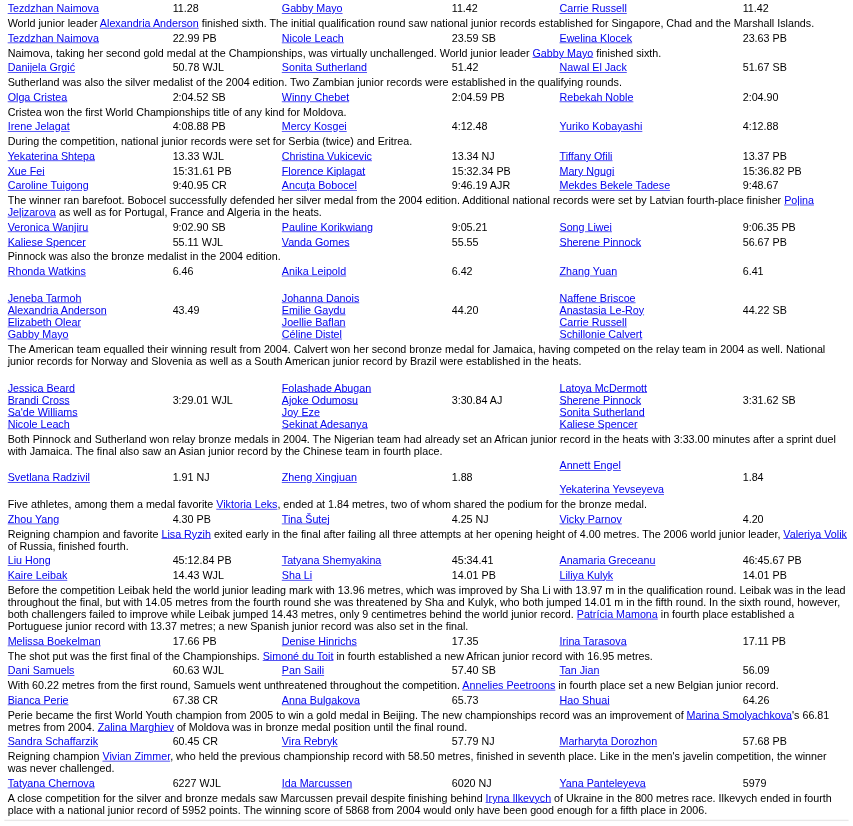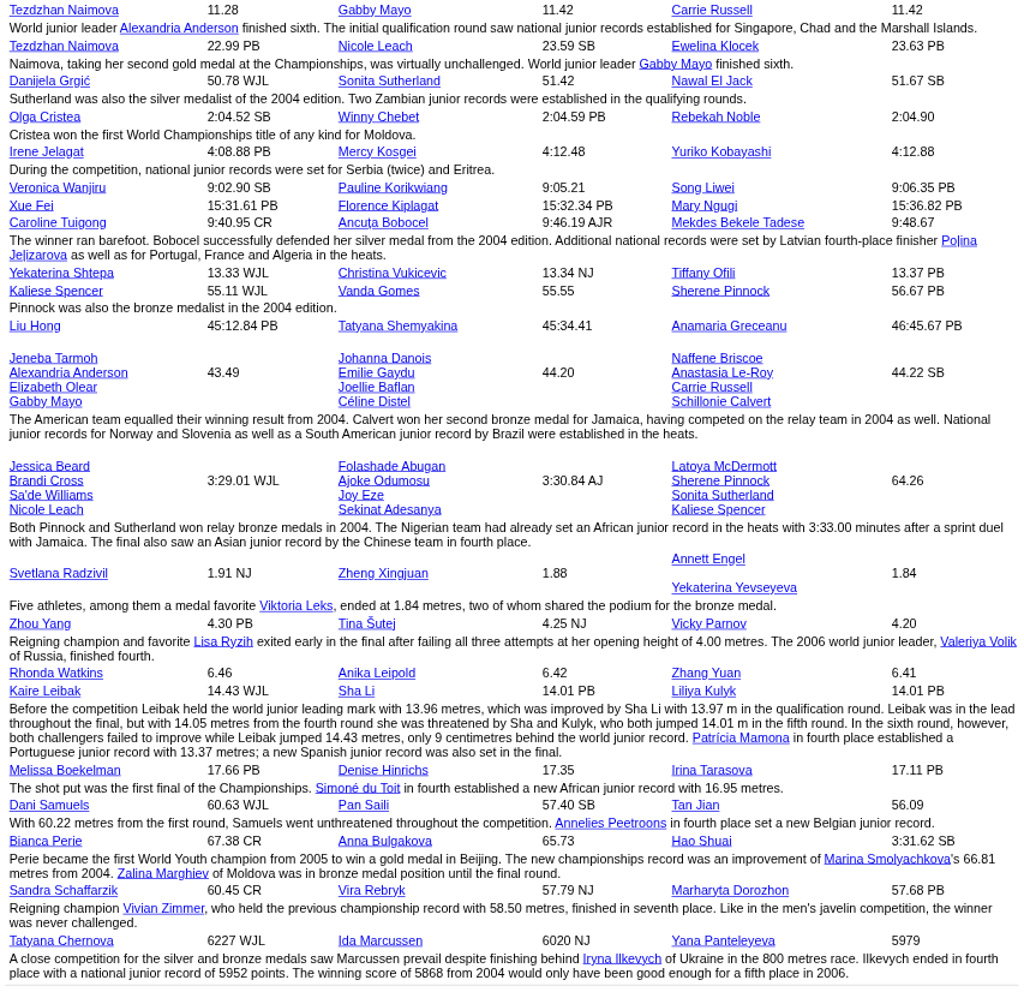rows swapped: Veronica Wanjiru <-> Yekaterina Shtepa
rows swapped: Liu Hong <-> Rhonda Watkins
Jessica Beard Brandi Cross Sa'de Williams Nicole Leach | column 7: 3:31.62 SB -> 64.26
Bianca Perie | column 7: 64.26 -> 3:31.62 SB
